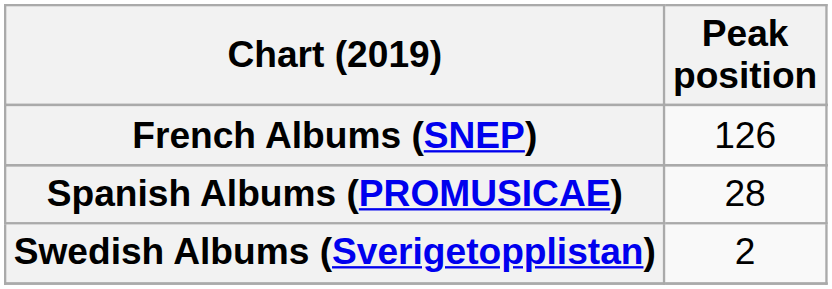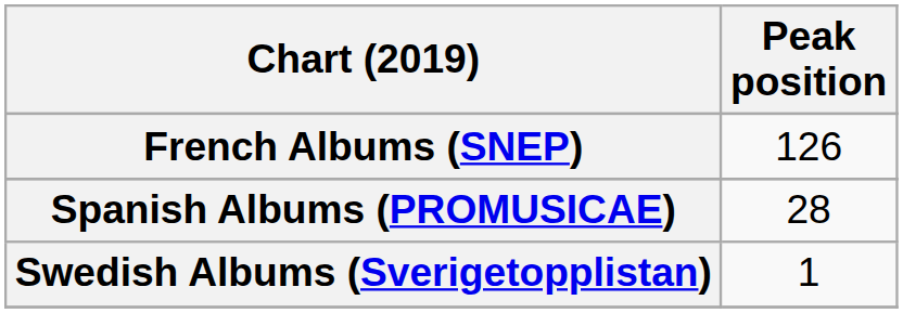Swedish Albums (Sverigetopplistan) | Peak position: 2 -> 1
